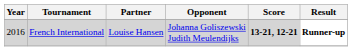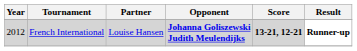French International | Year: 2016 -> 2012
French International | Opponent: normal -> bold
